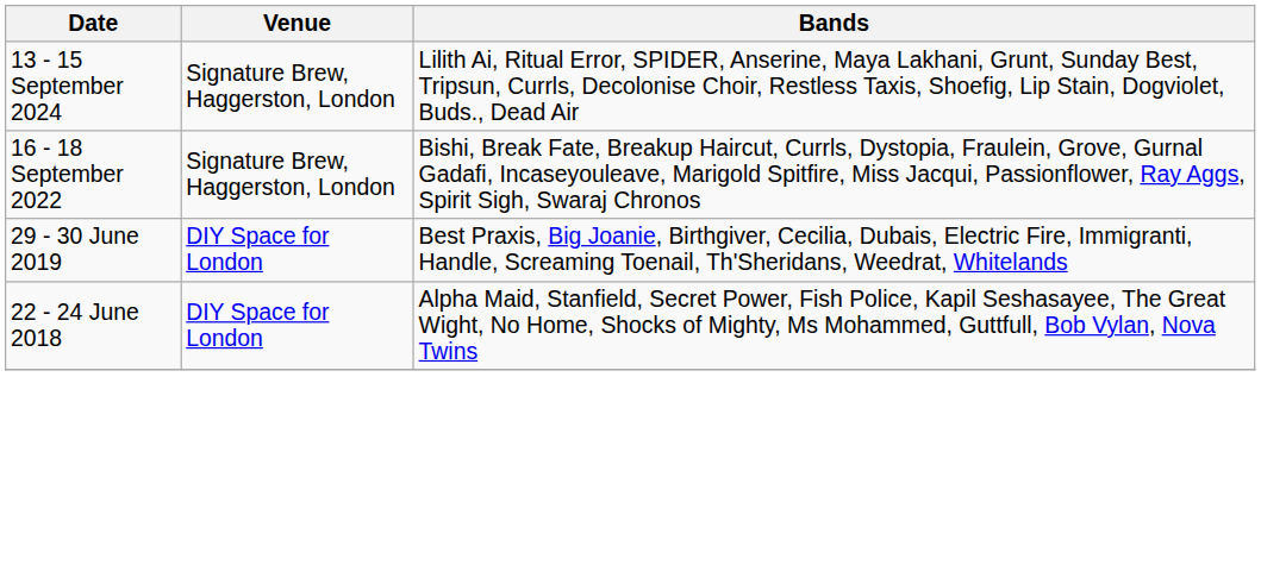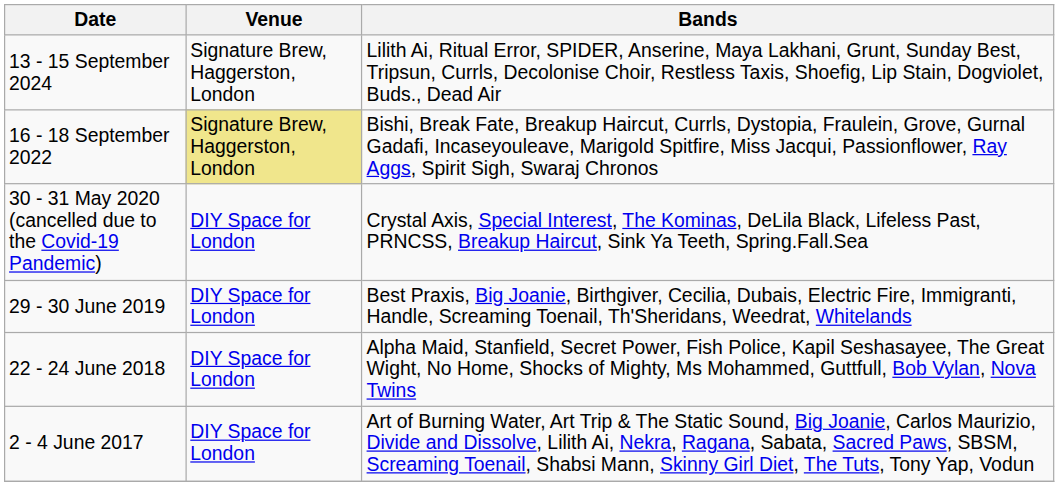16 - 18 September 2022 | Venue: no background -> khaki background
+ row: 30 - 31 May 2020 (cancelled due to the Covid-19 Pandemic) | DIY Space for London | Crystal Axis, Special Interest, The Kominas, DeLila Black, Lifeless Past, PRNCSS, Breakup Haircut, Sink Ya Teeth, Spring.Fall.Sea
+ row: 2 - 4 June 2017 | DIY Space for London | Art of Burning Water, Art Trip & The Static Sound, Big Joanie, Carlos Maurizio, Divide and Dissolve, Lilith Ai, Nekra, Ragana, Sabata, Sacred Paws, SBSM, Screaming Toenail, Shabsi Mann, Skinny Girl Diet, The Tuts, Tony Yap, Vodun
